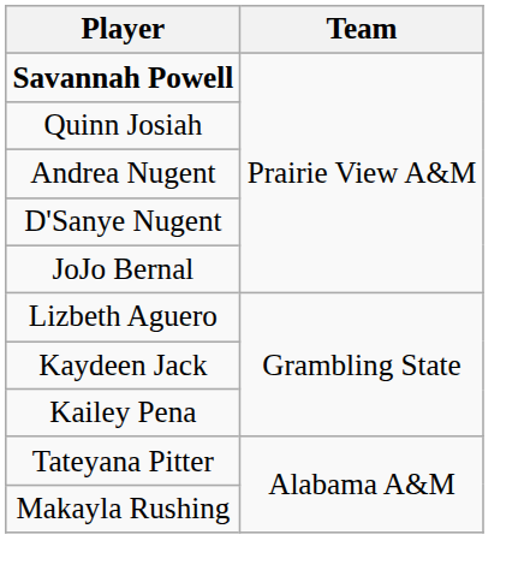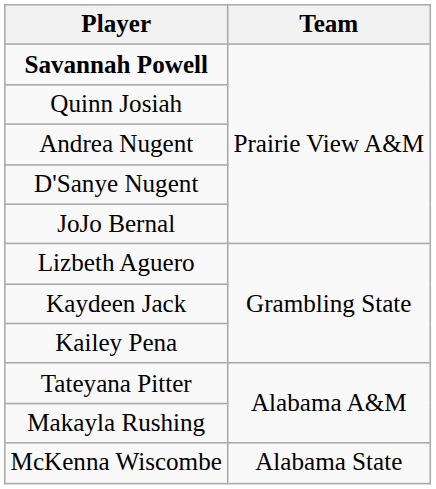+ row: McKenna Wiscombe | Alabama State
